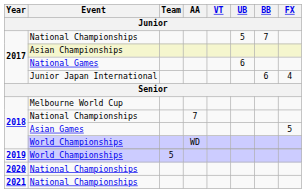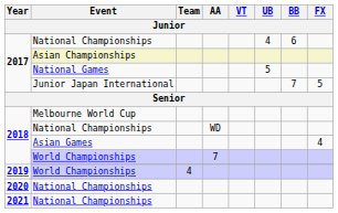2017 / National Championships | UB: 5 -> 4
2017 / National Championships | BB: 7 -> 6
National Games | UB: 6 -> 5
Junior Japan International | BB: 6 -> 7
Junior Japan International | FX: 4 -> 5
2018 / National Championships | AA: 7 -> WD
Asian Games | FX: 5 -> 4
2018 / World Championships | AA: WD -> 7
2019 / World Championships | Team: 5 -> 4
